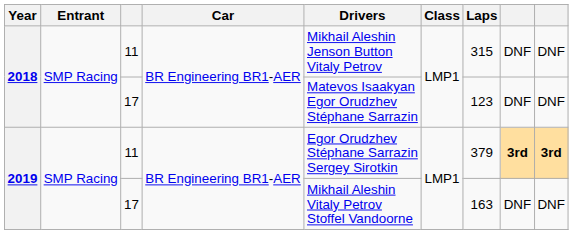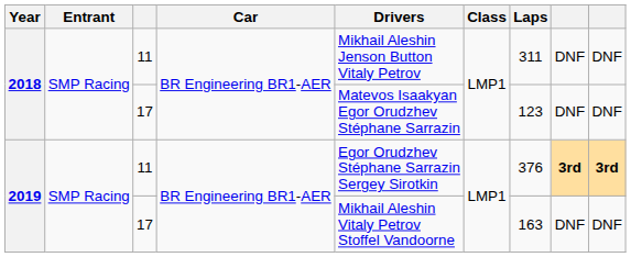2018 / 11 | Laps: 315 -> 311
2019 / 11 | Laps: 379 -> 376
